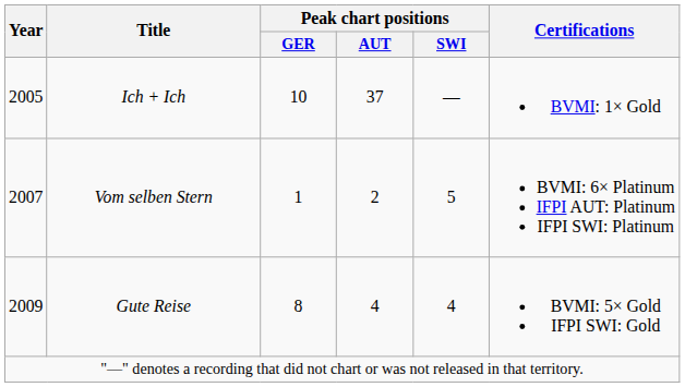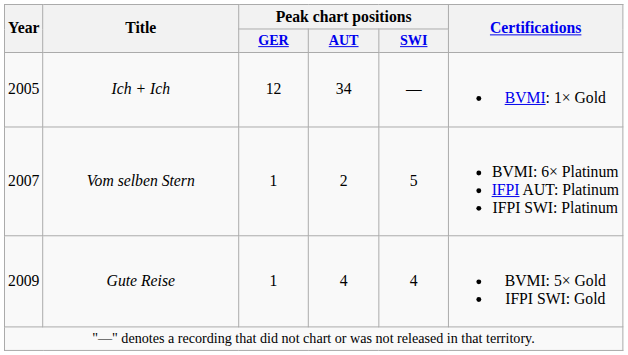Ich + Ich | Peak chart positions / GER: 10 -> 12
Ich + Ich | Peak chart positions / AUT: 37 -> 34
Gute Reise | Peak chart positions / GER: 8 -> 1
